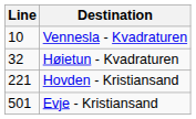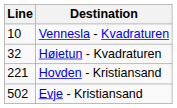Evje - Kristiansand | Line: 501 -> 502
